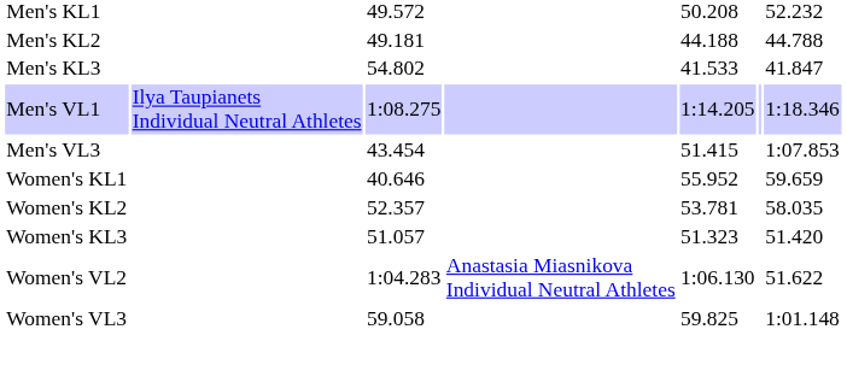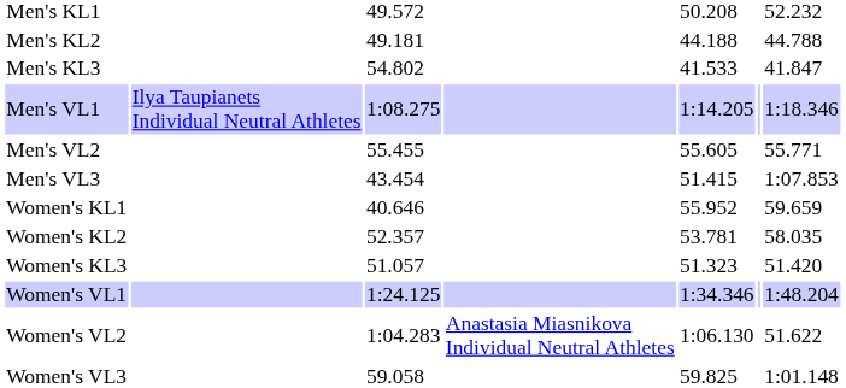+ row: Men's VL2 | 55.455 | 55.605 | 55.771
+ row: Women's VL1 | 1:24.125 | 1:34.346 | 1:48.204
